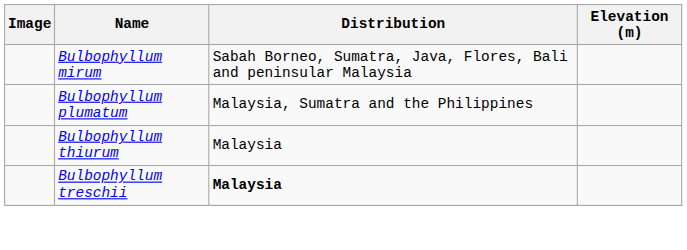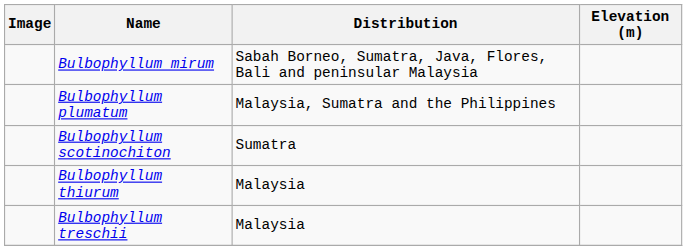+ row: Bulbophyllum scotinochiton | Sumatra
Bulbophyllum treschii | Distribution: bold -> normal
